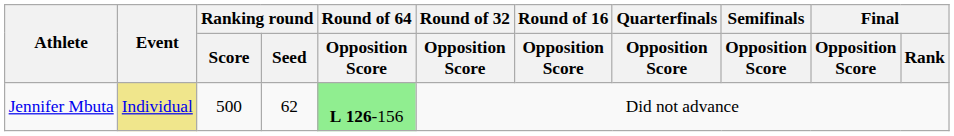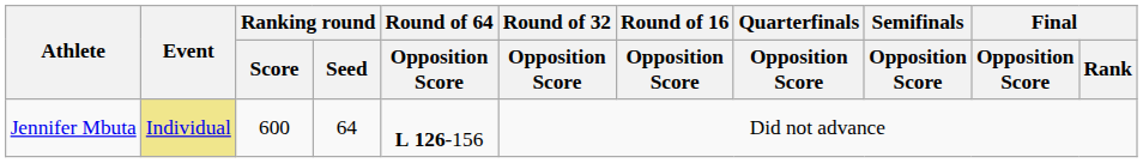Jennifer Mbuta | Ranking round / Score: 500 -> 600
Jennifer Mbuta | Ranking round / Seed: 62 -> 64
Jennifer Mbuta | Round of 64 / Opposition Score: lightgreen background -> no background
